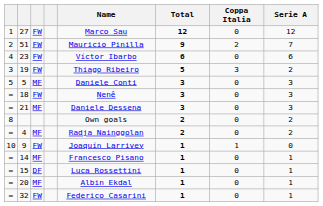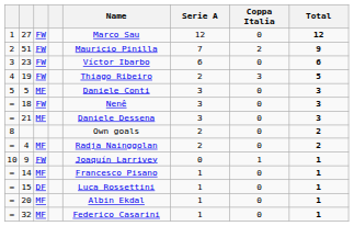columns swapped: Serie A <-> Total
23 | column 1: 4 -> 3
19 | column 1: 3 -> 4
32 | column 3: FW -> MF
